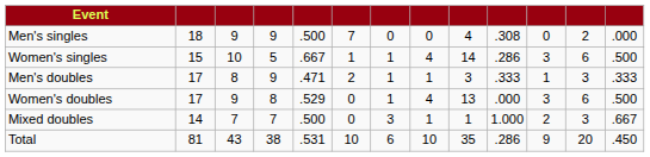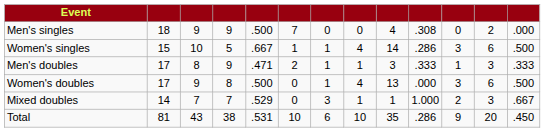Women's doubles | column 5: .529 -> .500
Mixed doubles | column 5: .500 -> .529
